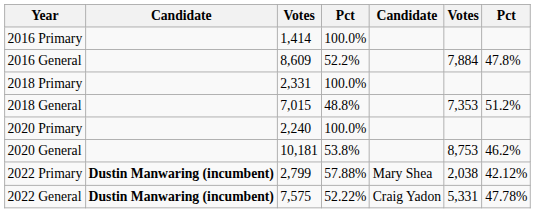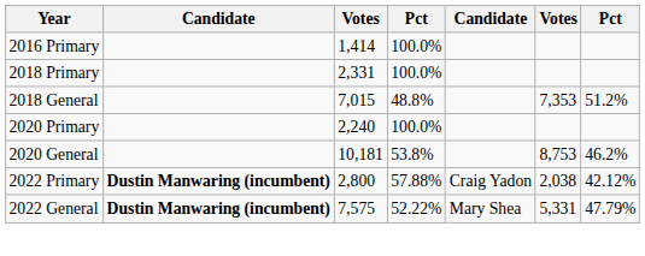- row: 2016 General | 8,609 | 52.2% | 7,884 | 47.8%
2022 Primary | column 3: 2,799 -> 2,800
2022 Primary | column 5: Mary Shea -> Craig Yadon
2022 General | column 5: Craig Yadon -> Mary Shea
2022 General | column 7: 47.78% -> 47.79%
